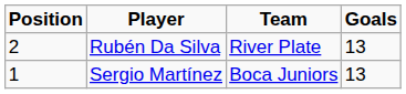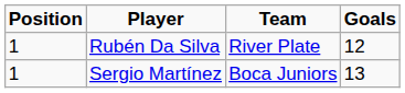Rubén Da Silva | Position: 2 -> 1
Rubén Da Silva | Goals: 13 -> 12
